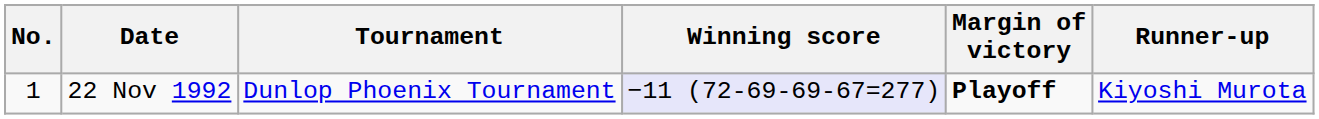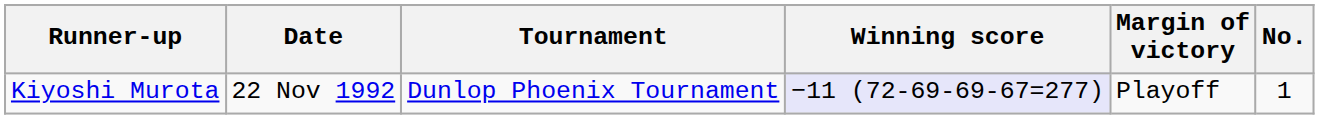columns swapped: No. <-> Runner-up
22 Nov 1992 | Margin of victory: bold -> normal
